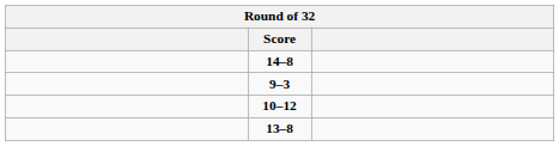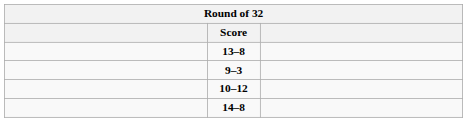rows swapped: 14–8 <-> 13–8
